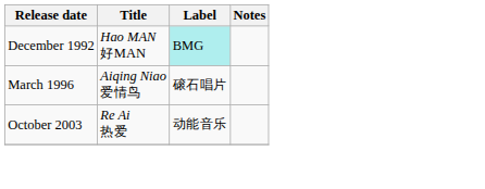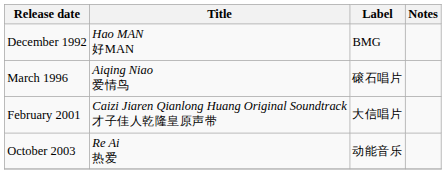December 1992 | Label: paleturquoise background -> no background
+ row: February 2001 | Caizi Jiaren Qianlong Huang Original Soundtrack 才子佳人乾隆皇原声带 | 大信唱片
